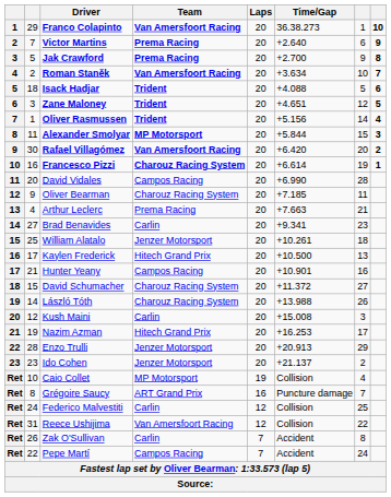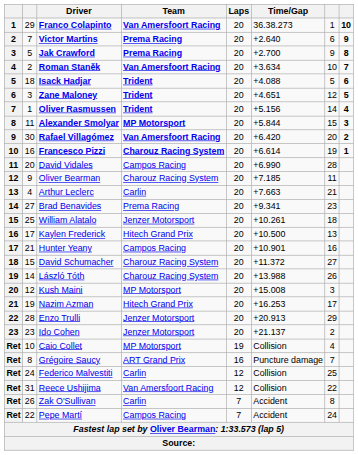Arthur Leclerc | Team: Prema Racing -> Carlin
Brad Benavides | Team: Carlin -> Prema Racing
Kush Maini | Team: Carlin -> MP Motorsport
